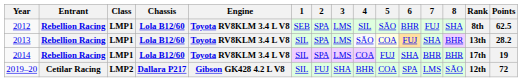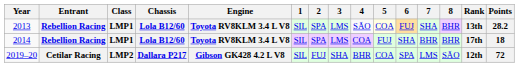- row: 2012 | Rebellion Racing | LMP1 | Lola B12/60 | Toyota RV8KLM 3.4 L V8 | SEB | SPA | LMS | SIL | SÃO | BHR | FUJ | SHA | 8th | 62.5
2014 | Points: 19 -> 18
